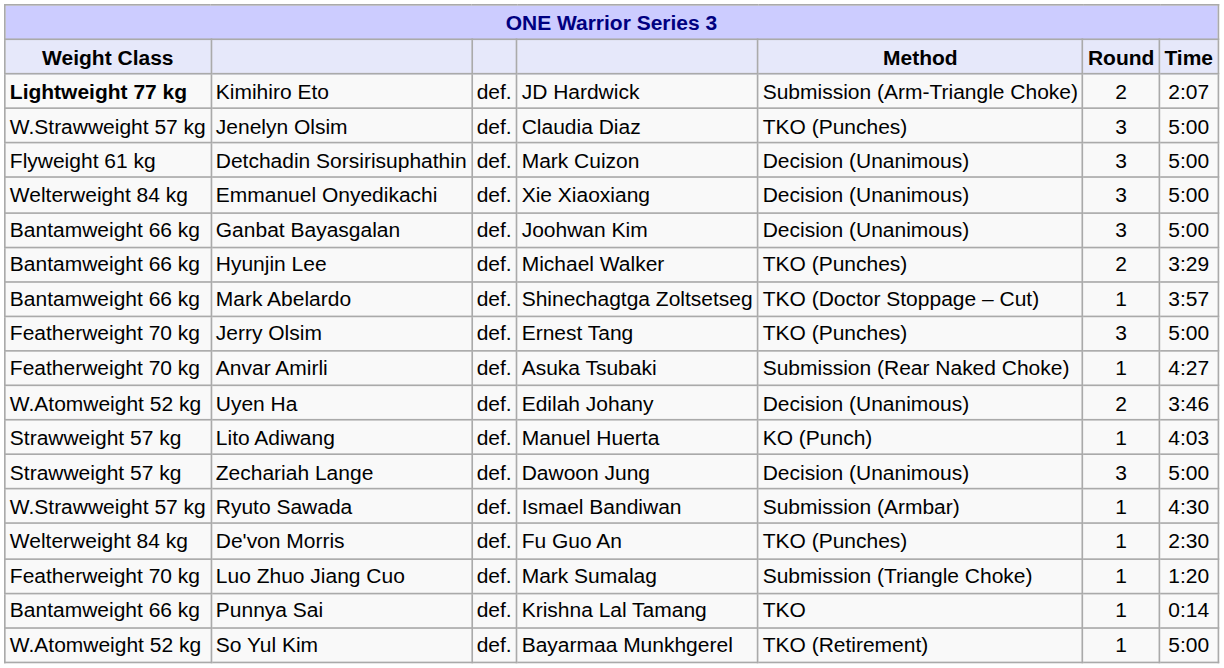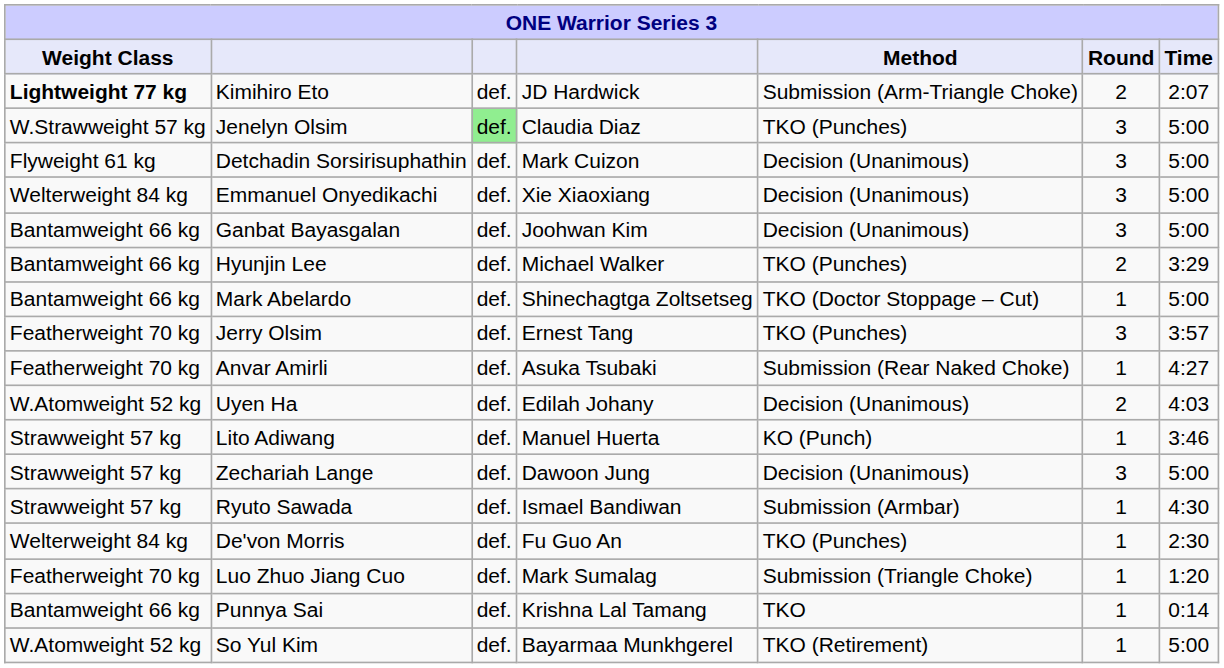Jenelyn Olsim | column 3: no background -> lightgreen background
Mark Abelardo | Time: 3:57 -> 5:00
Jerry Olsim | Time: 5:00 -> 3:57
Uyen Ha | Time: 3:46 -> 4:03
Lito Adiwang | Time: 4:03 -> 3:46
Ryuto Sawada | Weight Class: W.Strawweight 57 kg -> Strawweight 57 kg
